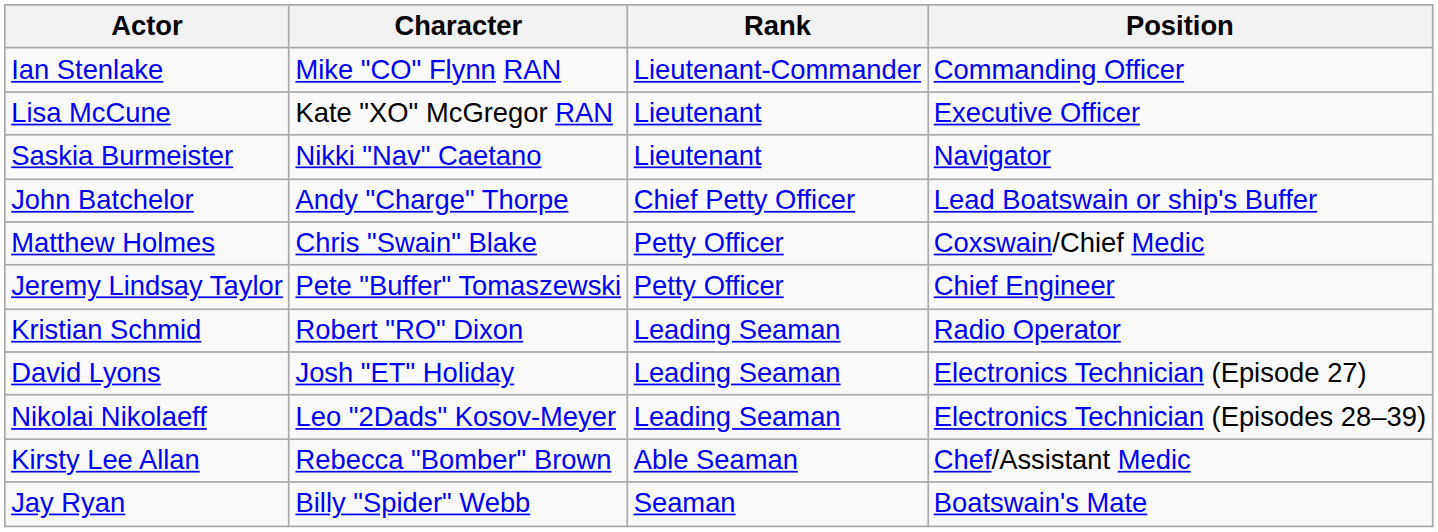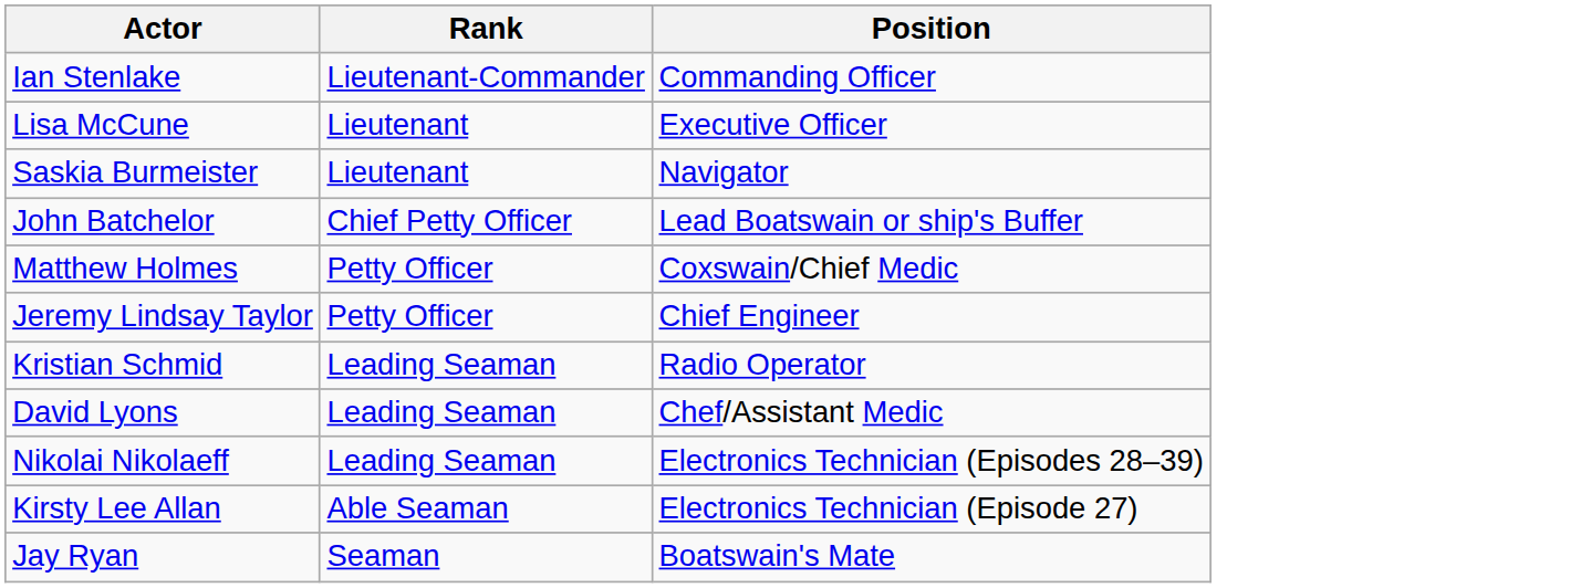- column: Character | Mike "CO" Flynn RAN | Kate "XO" McGregor RAN | Nikki "Nav" Caetano | Andy "Charge" Thorpe | Chris "Swain" Blake | Pete "Buffer" Tomaszewski | Robert "RO" Dixon | Josh "ET" Holiday | Leo "2Dads" Kosov-Meyer | Rebecca "Bomber" Brown | Billy "Spider" Webb
David Lyons | Position: Electronics Technician (Episode 27) -> Chef/Assistant Medic
Kirsty Lee Allan | Position: Chef/Assistant Medic -> Electronics Technician (Episode 27)
